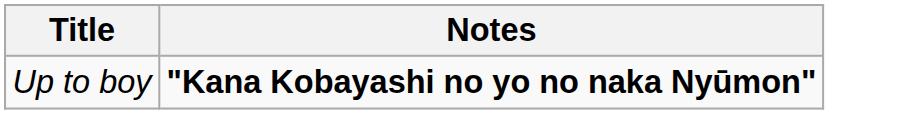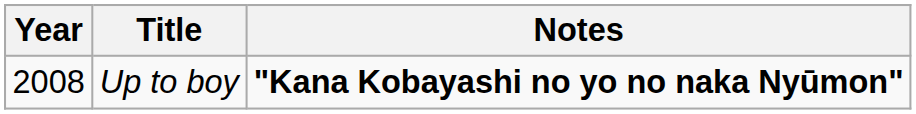+ column: Year | 2008
